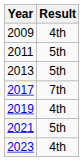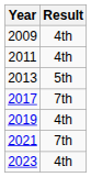2011 | Result: 5th -> 4th
2021 | Result: 5th -> 7th
